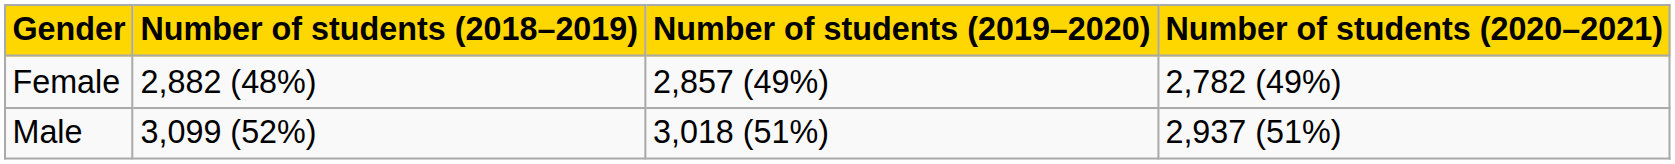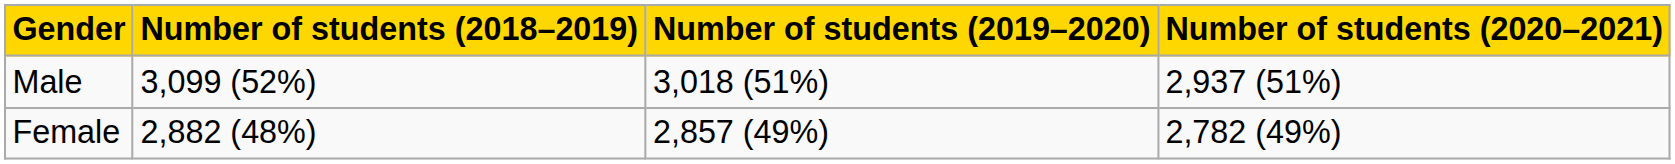rows swapped: Female <-> Male
